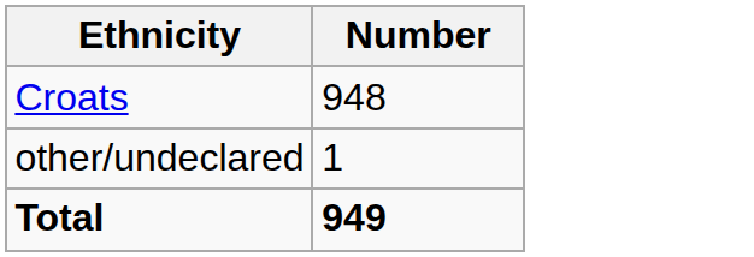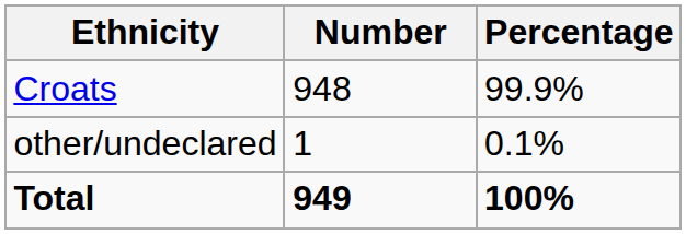+ column: Percentage | 99.9% | 0.1% | 100%
